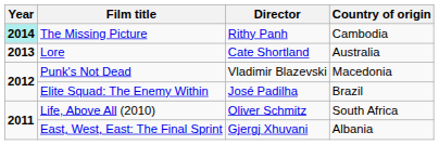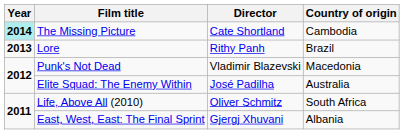The Missing Picture | Director: Rithy Panh -> Cate Shortland
Lore | Director: Cate Shortland -> Rithy Panh
Lore | Country of origin: Australia -> Brazil
Elite Squad: The Enemy Within | Country of origin: Brazil -> Australia
